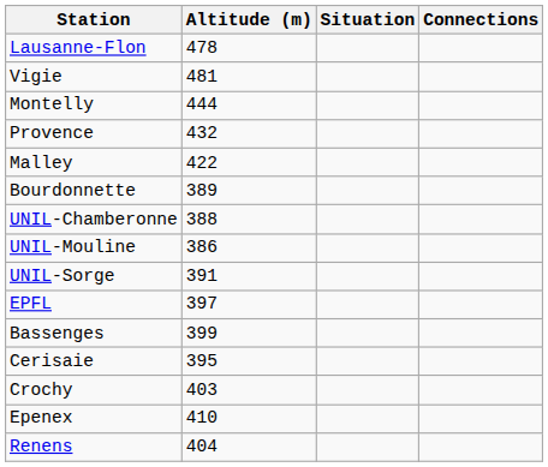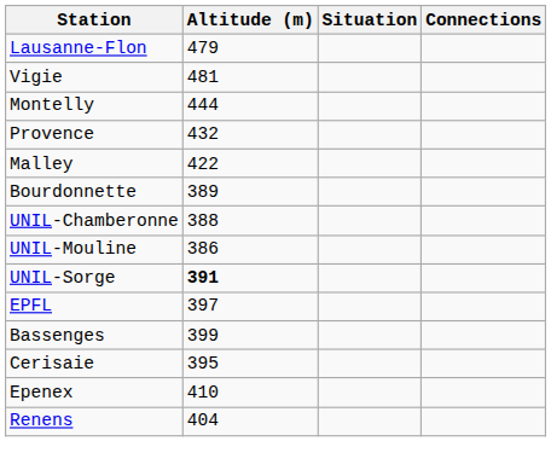Lausanne-Flon | Altitude (m): 478 -> 479
UNIL-Sorge | Altitude (m): normal -> bold
- row: Crochy | 403
